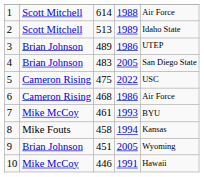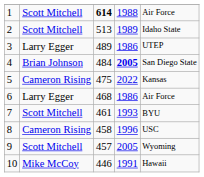1 | column 3: normal -> bold
3 | column 2: Brian Johnson -> Larry Egger
4 | column 3: 483 -> 484
4 | column 4: normal -> bold
5 | column 5: USC -> Kansas
6 | column 2: Cameron Rising -> Larry Egger
7 | column 2: Mike McCoy -> Scott Mitchell
8 | column 2: Mike Fouts -> Cameron Rising
8 | column 4: 1994 -> 1996
8 | column 5: Kansas -> USC
9 | column 2: Brian Johnson -> Scott Mitchell
9 | column 3: 451 -> 457
